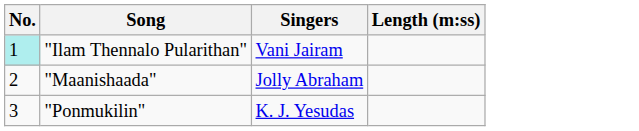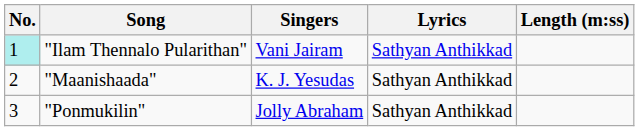+ column: Lyrics | Sathyan Anthikkad | Sathyan Anthikkad | Sathyan Anthikkad
"Maanishaada" | Singers: Jolly Abraham -> K. J. Yesudas
"Ponmukilin" | Singers: K. J. Yesudas -> Jolly Abraham
